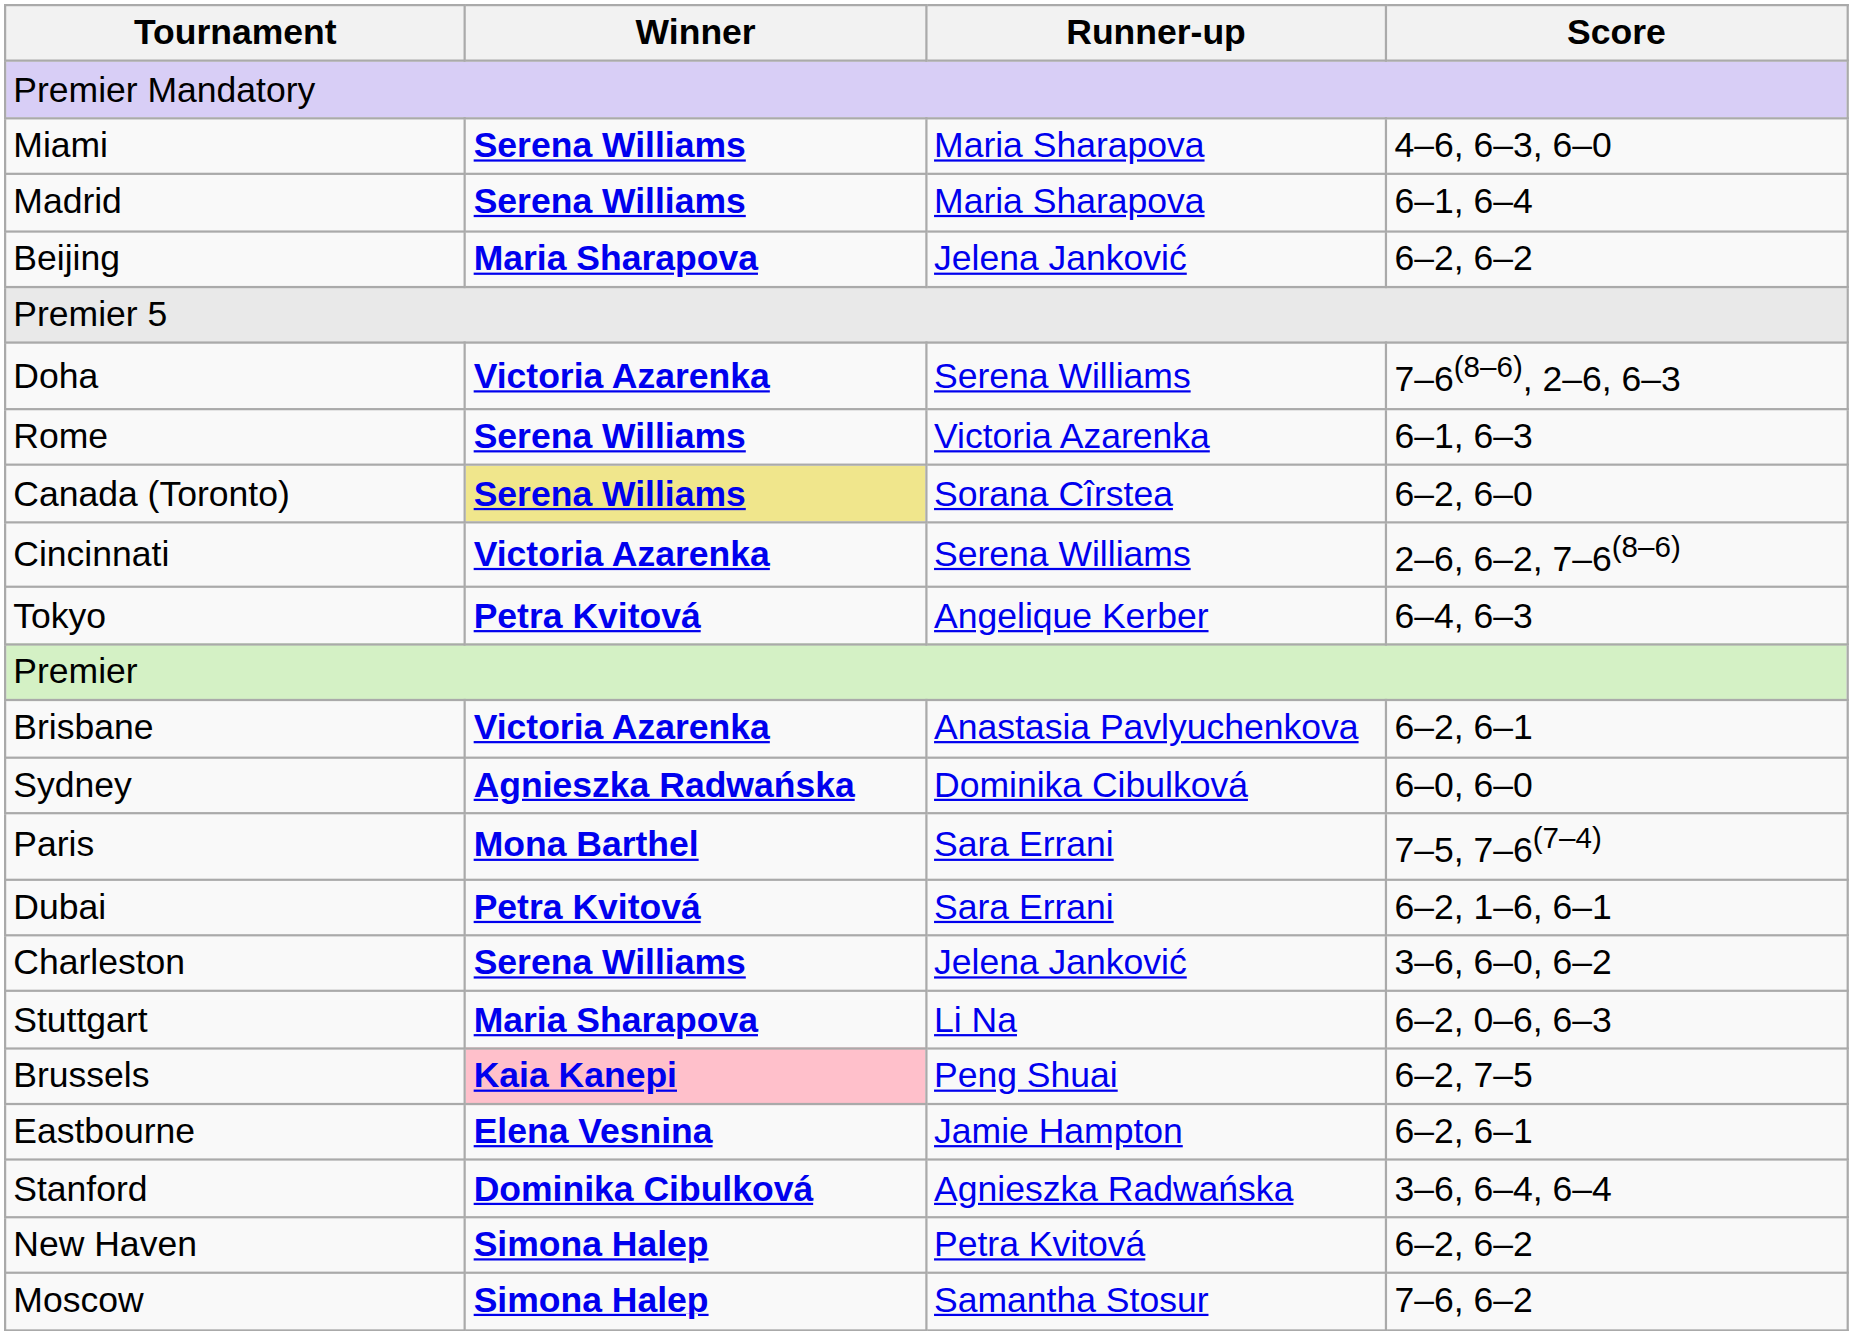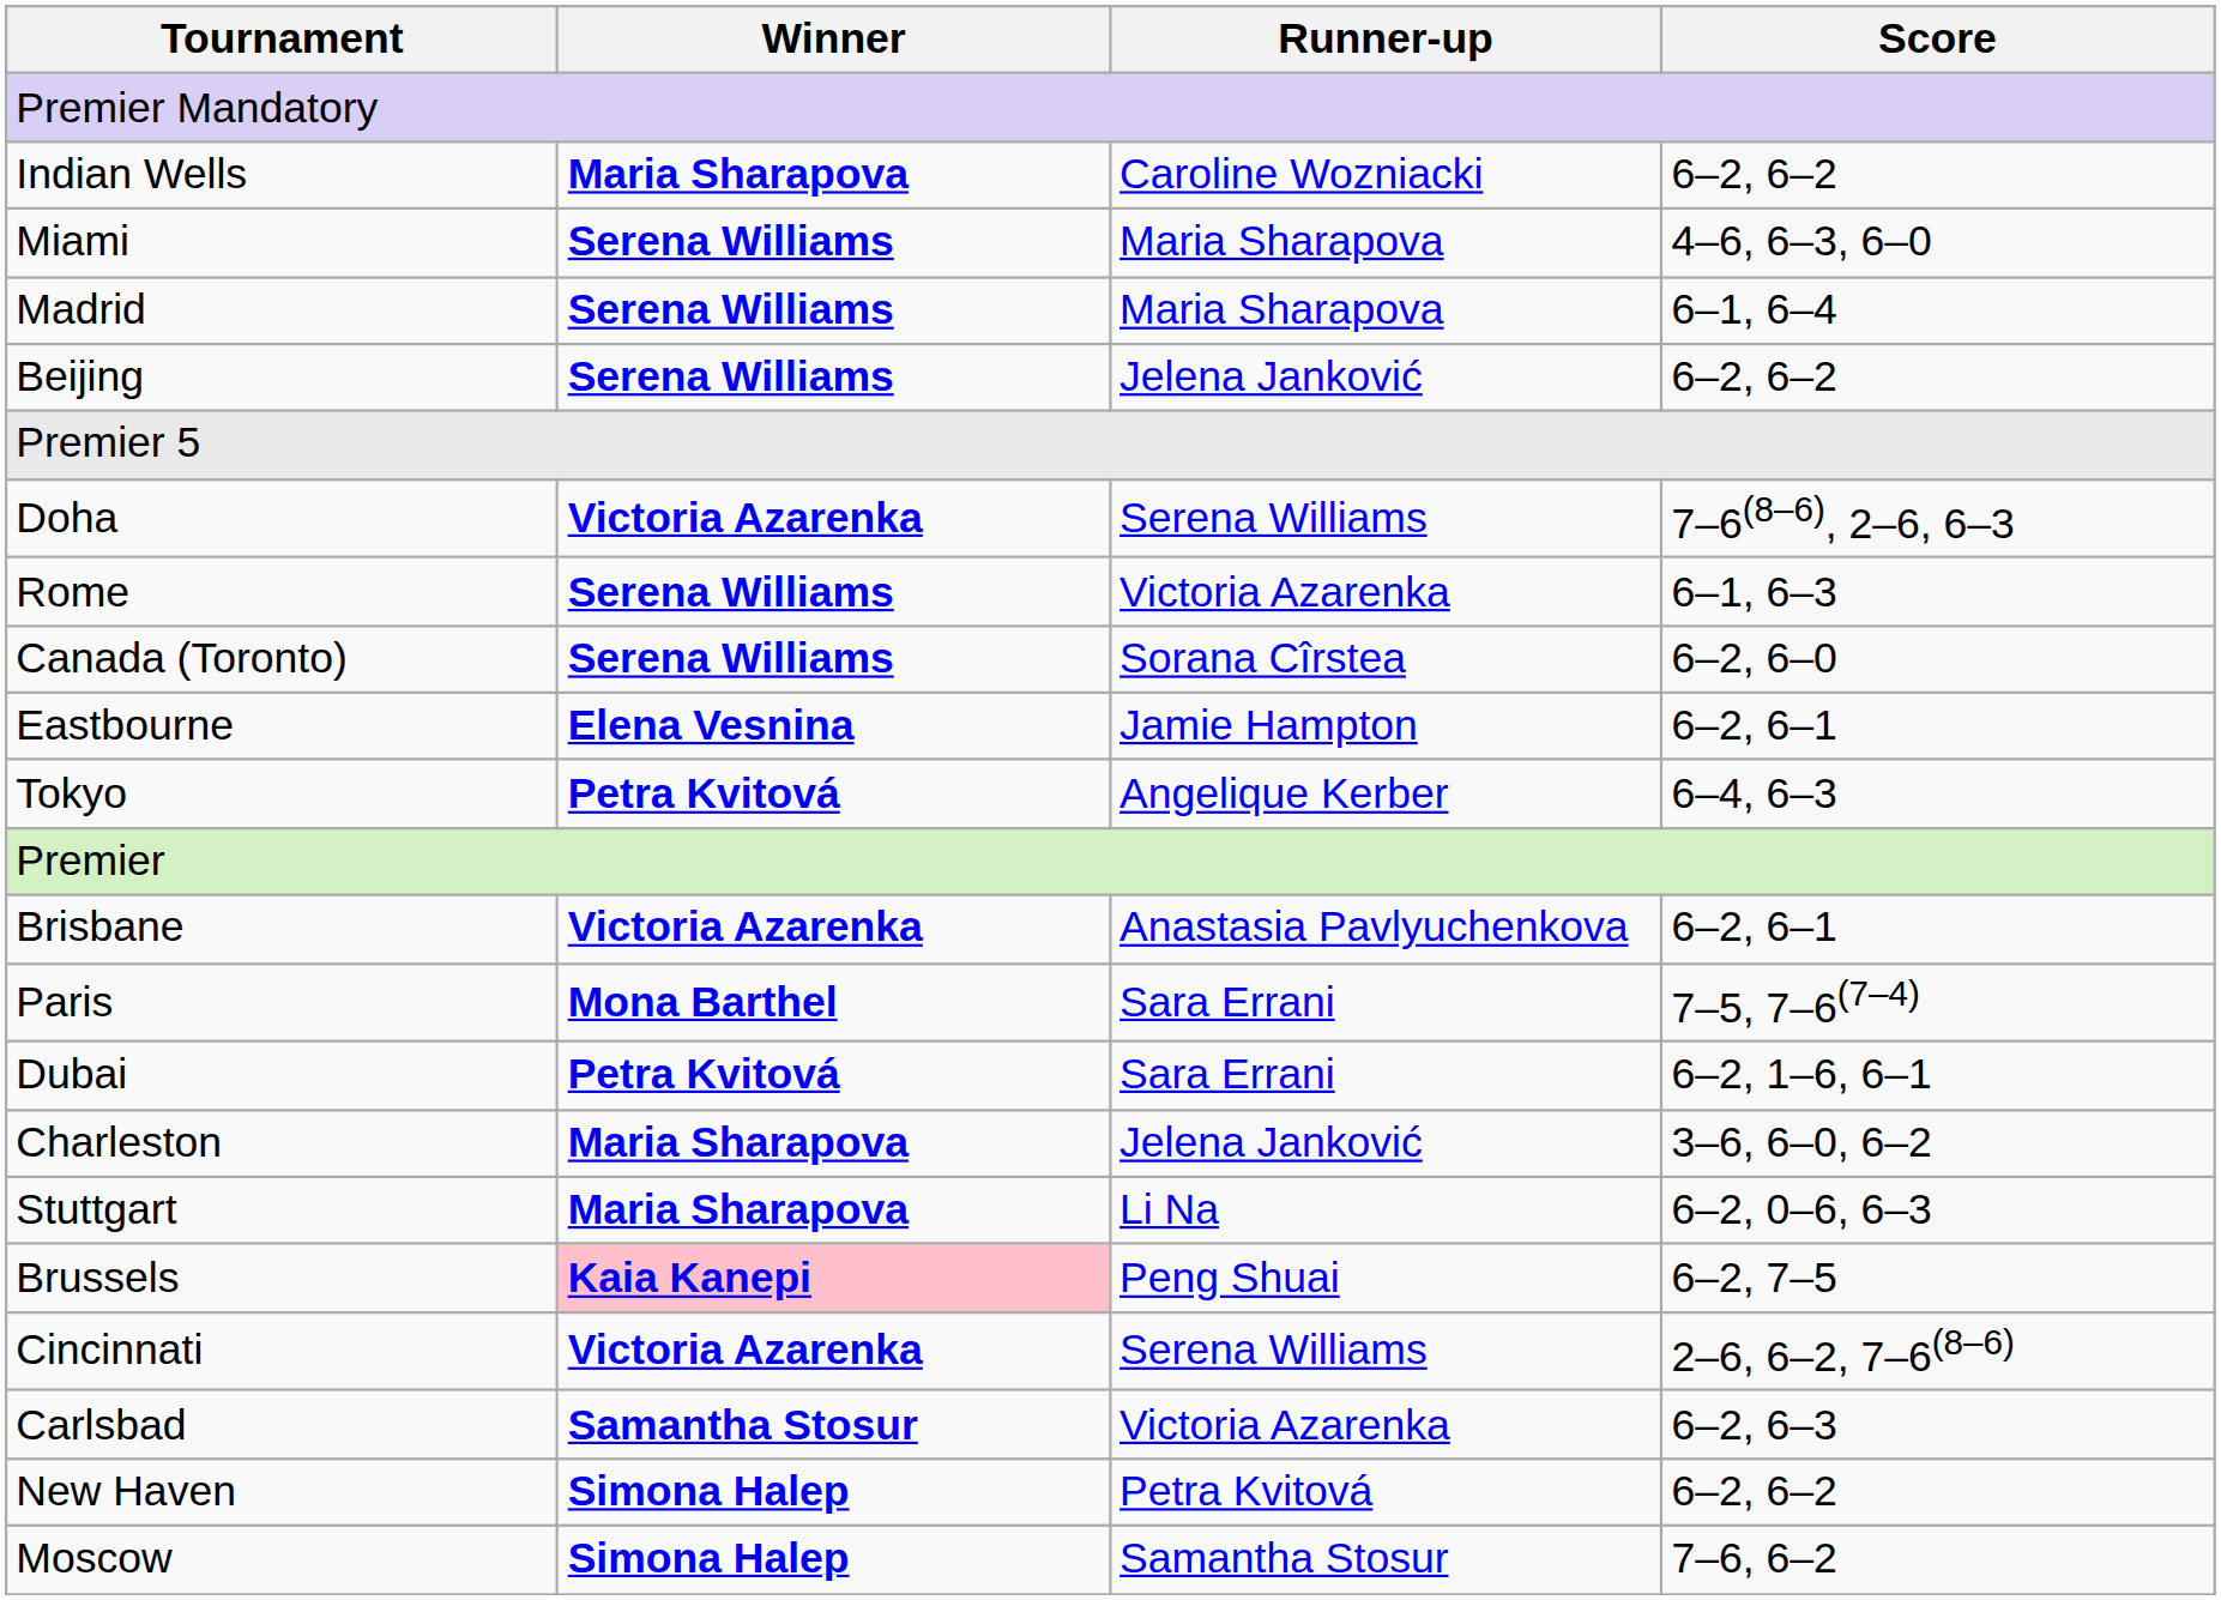+ row: Indian Wells | Maria Sharapova | Caroline Wozniacki | 6–2, 6–2
Beijing | Winner: Maria Sharapova -> Serena Williams
Canada (Toronto) | Winner: khaki background -> no background
rows swapped: Cincinnati <-> Eastbourne
- row: Sydney | Agnieszka Radwańska | Dominika Cibulková | 6–0, 6–0
Charleston | Winner: Serena Williams -> Maria Sharapova
- row: Stanford | Dominika Cibulková | Agnieszka Radwańska | 3–6, 6–4, 6–4
+ row: Carlsbad | Samantha Stosur | Victoria Azarenka | 6–2, 6–3
